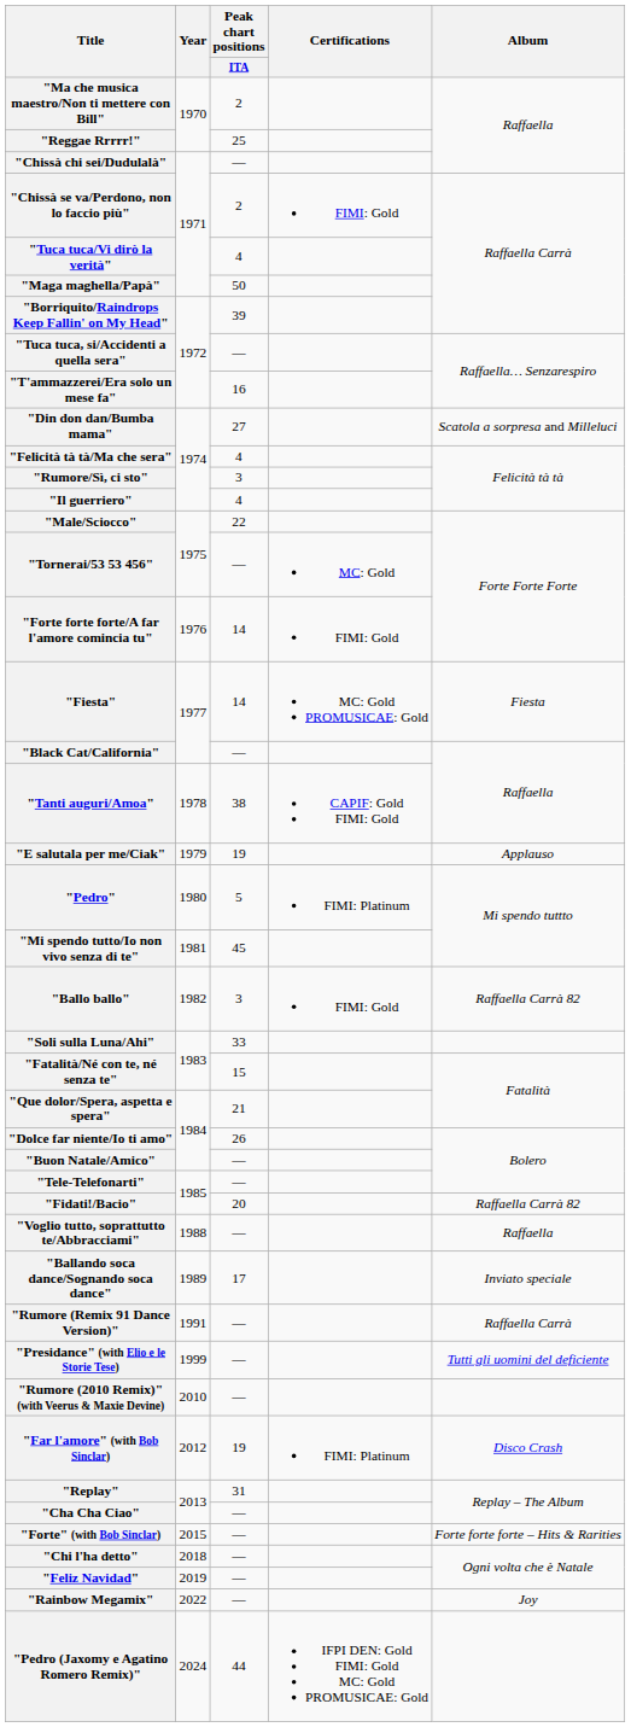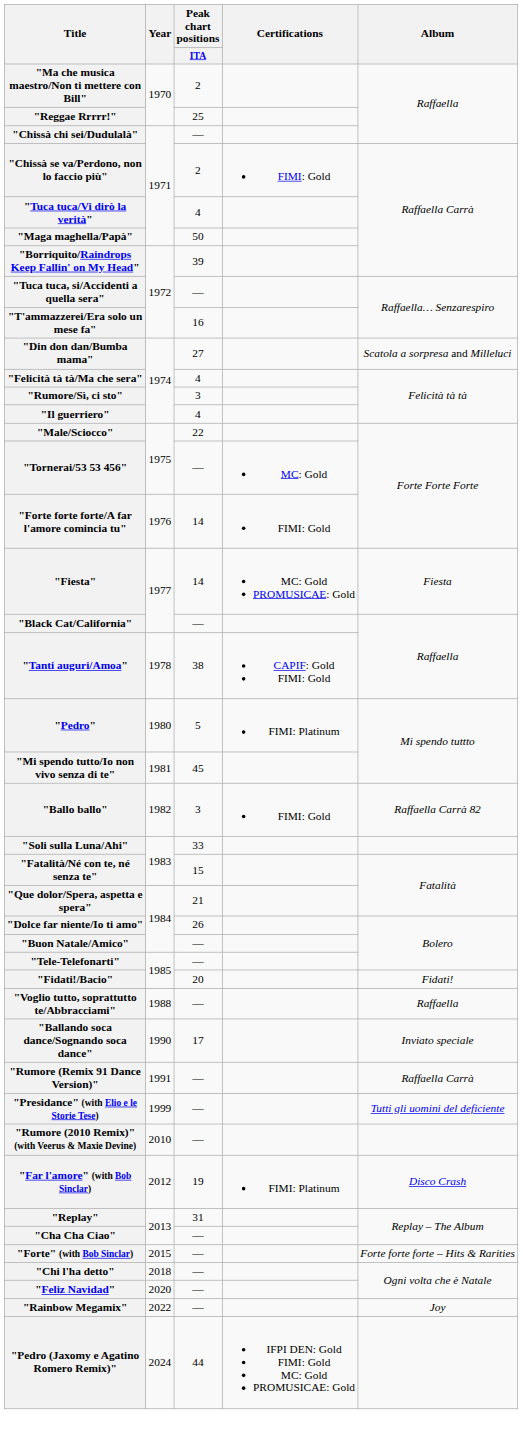- row: "E salutala per me/Ciak" | 1979 | 19 | Applauso
"Fidati!/Bacio" | Album: Raffaella Carrà 82 -> Fidati!
"Ballando soca dance/Sognando soca dance" | Year: 1989 -> 1990
"Feliz Navidad" | Year: 2019 -> 2020
